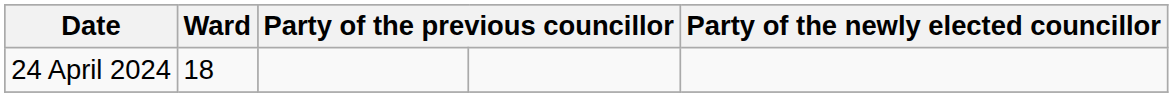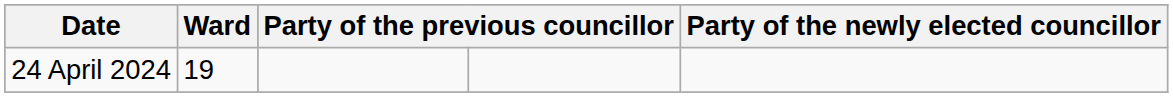24 April 2024 | Ward: 18 -> 19
